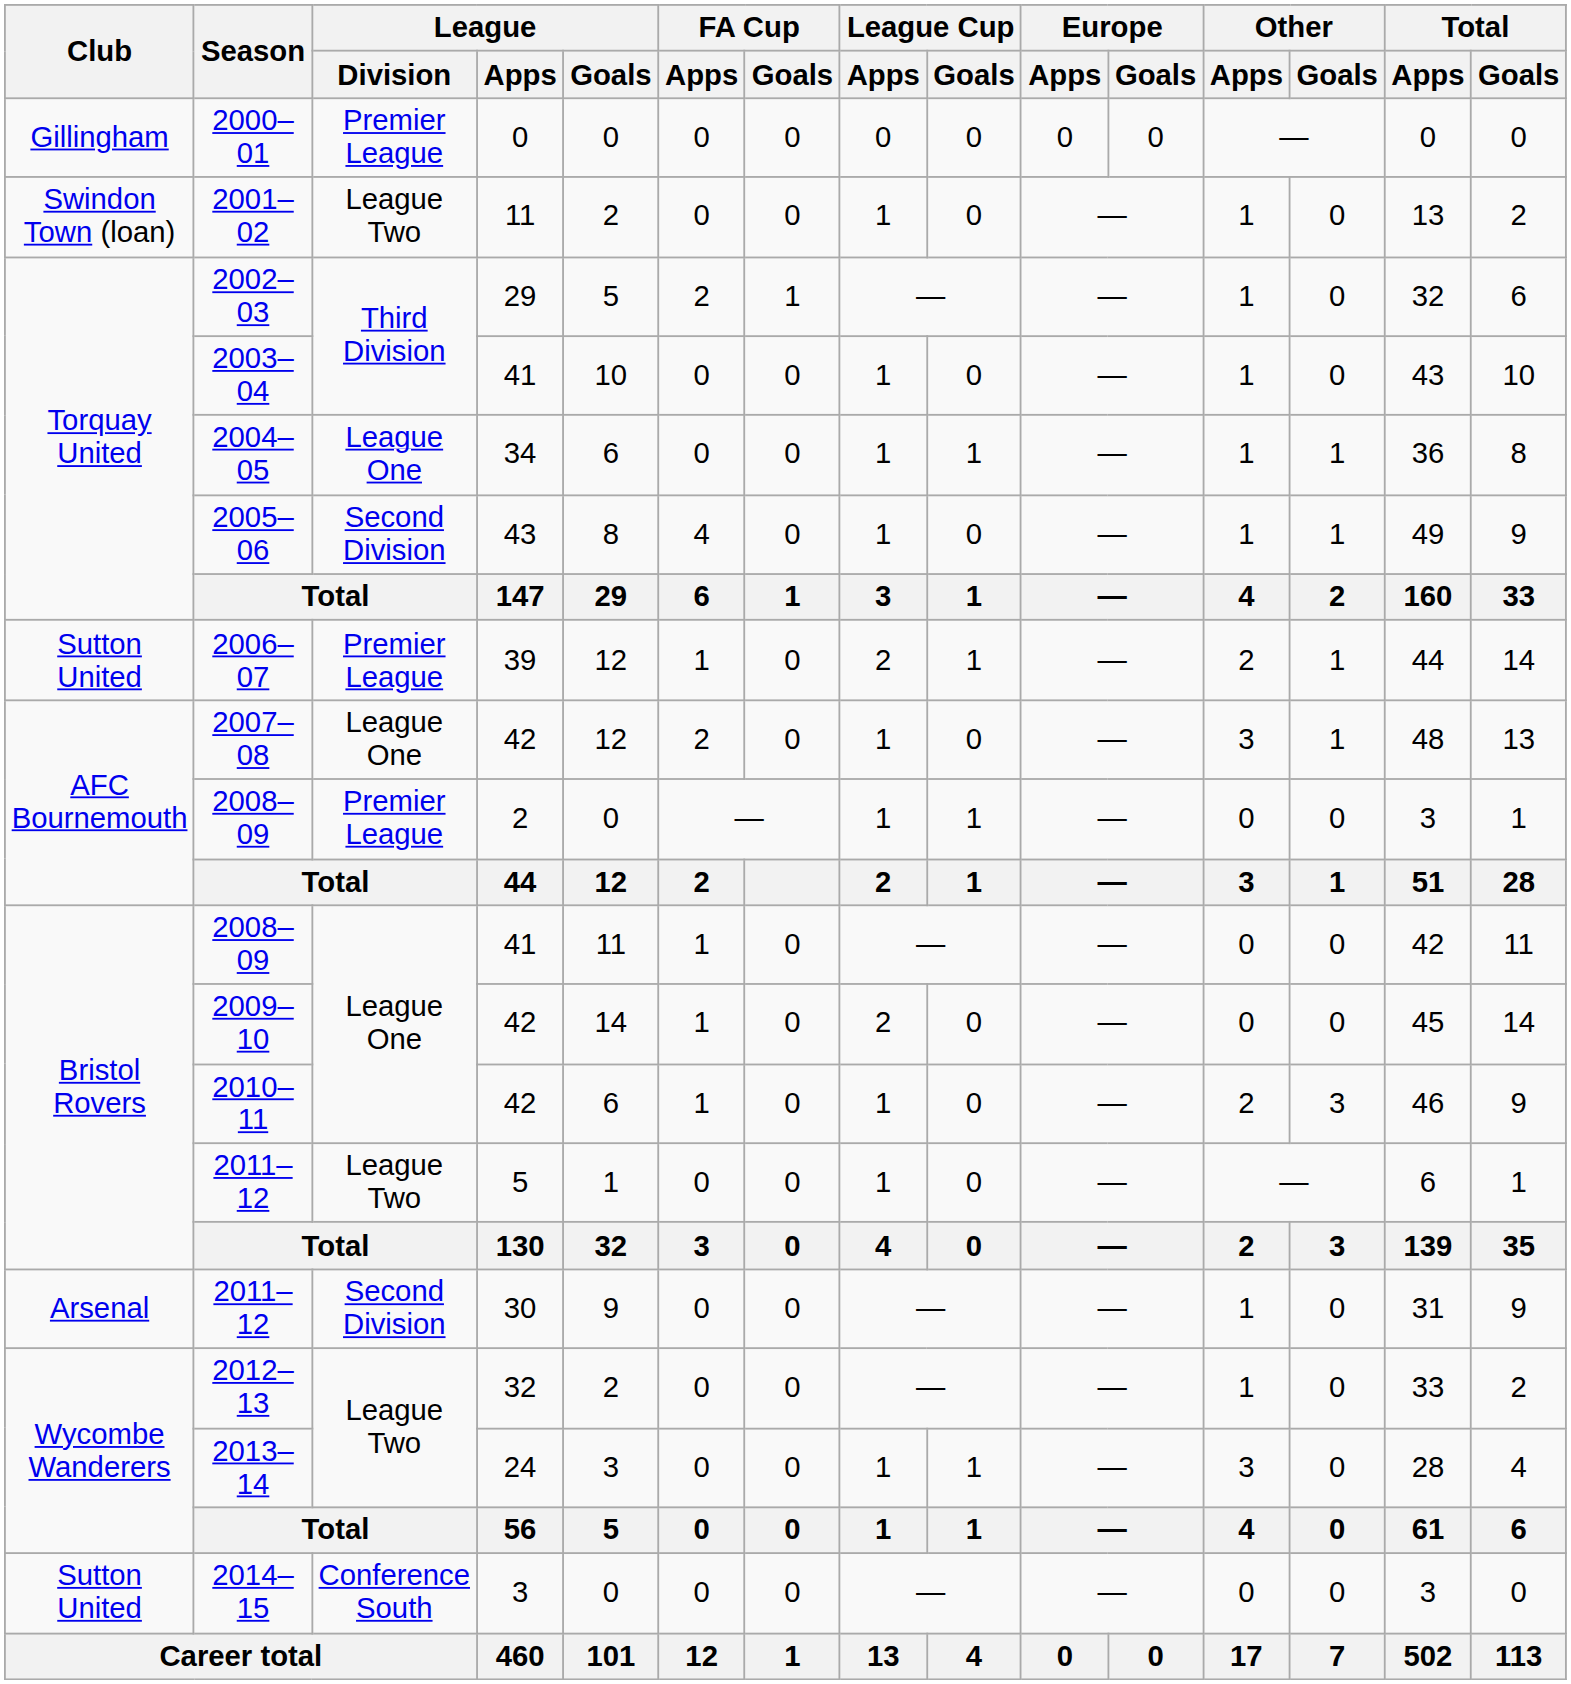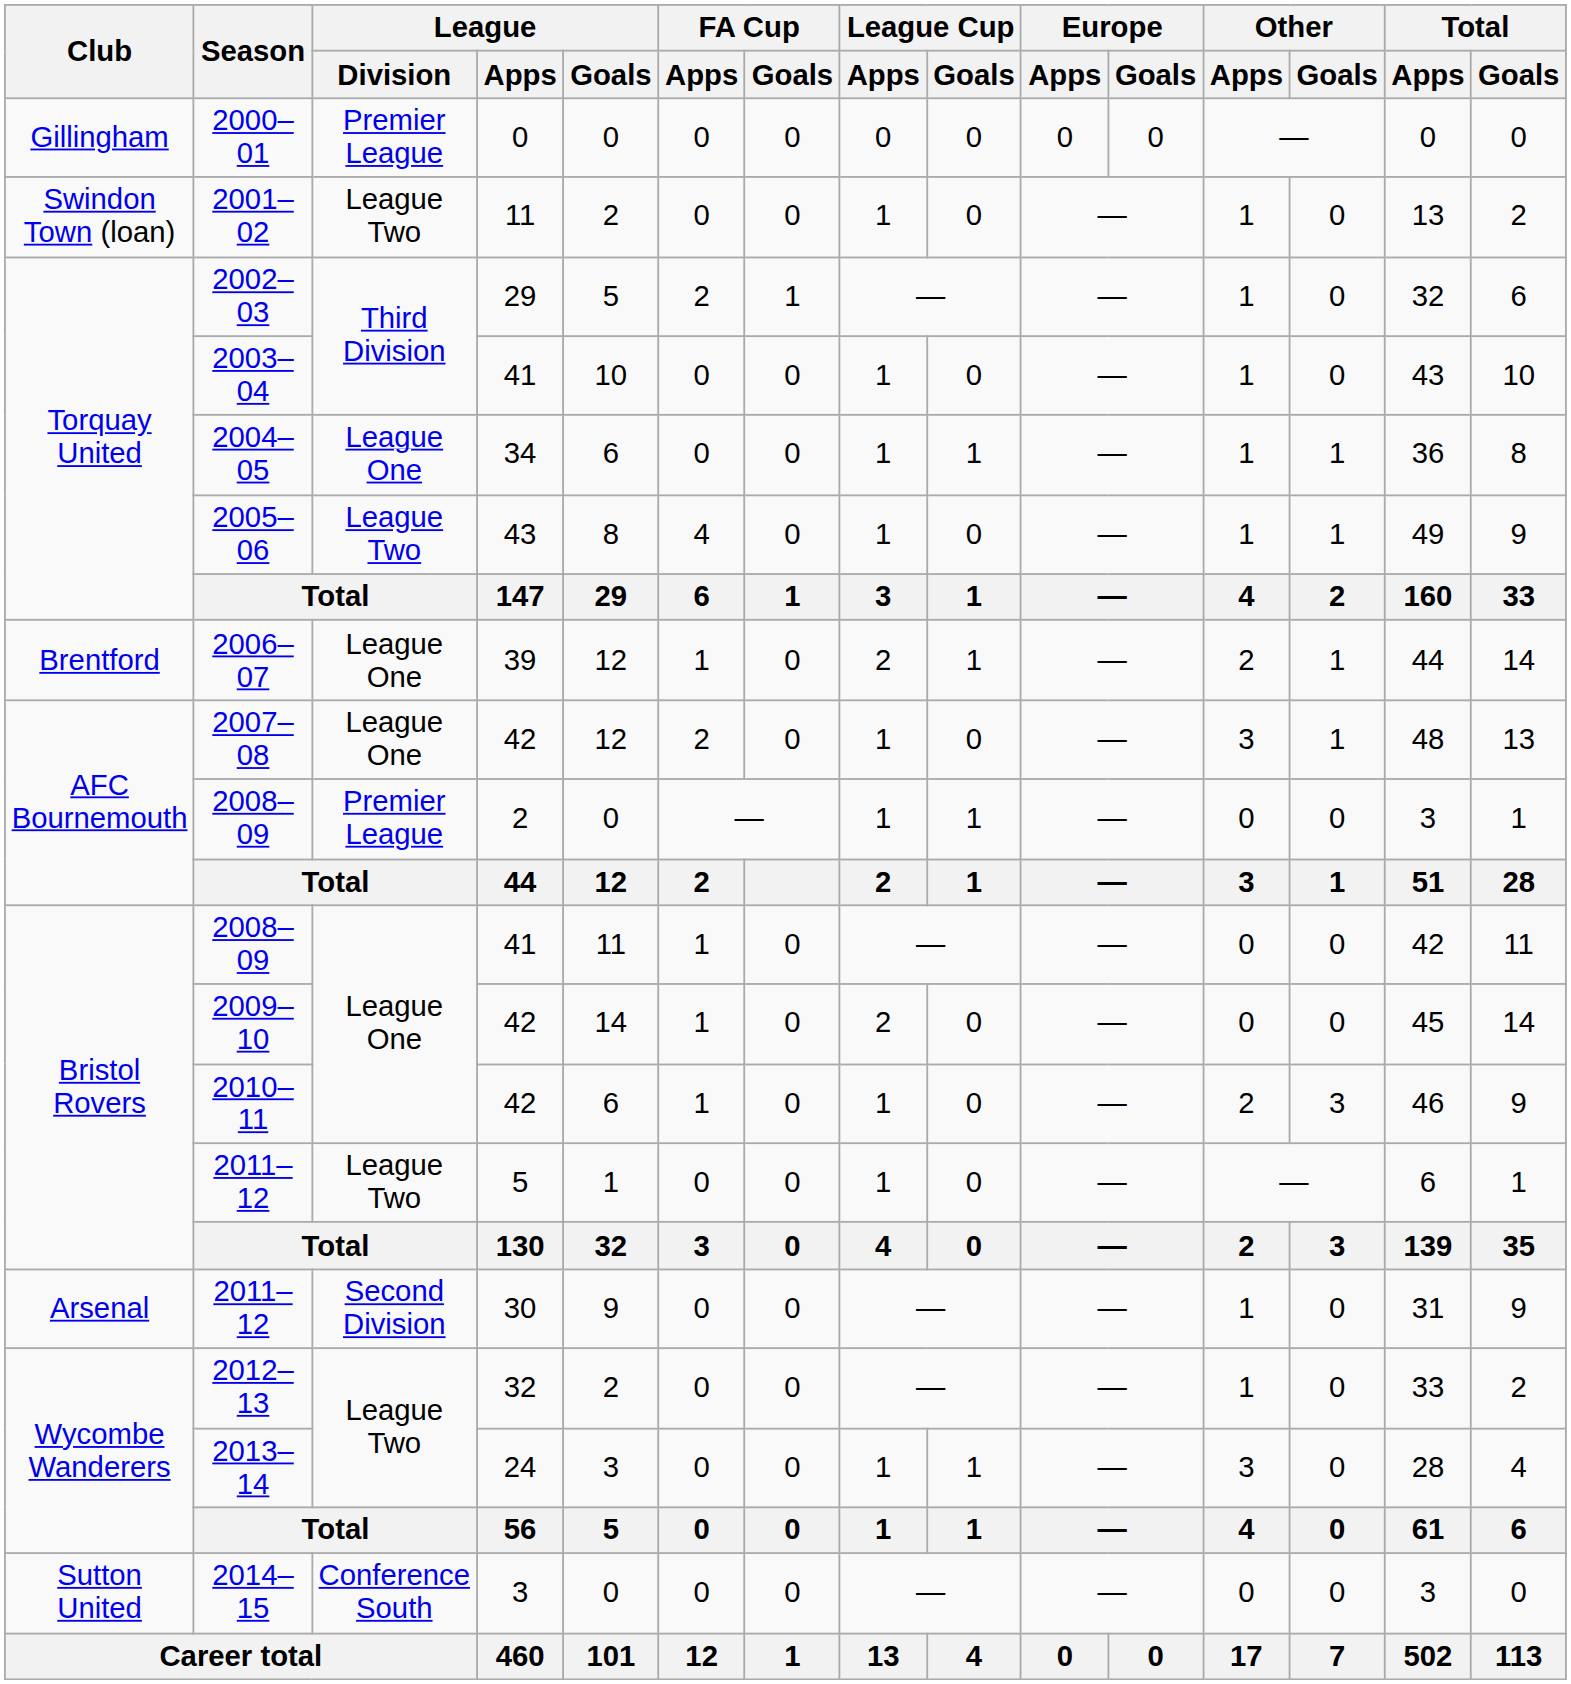2005–06 | League / Division: Second Division -> League Two
2006–07 | Club: Sutton United -> Brentford
2006–07 | League / Division: Premier League -> League One
